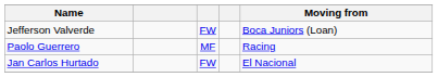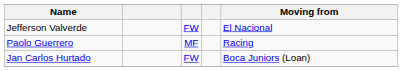Jefferson Valverde | Moving from: Boca Juniors (Loan) -> El Nacional
Jan Carlos Hurtado | Moving from: El Nacional -> Boca Juniors (Loan)
